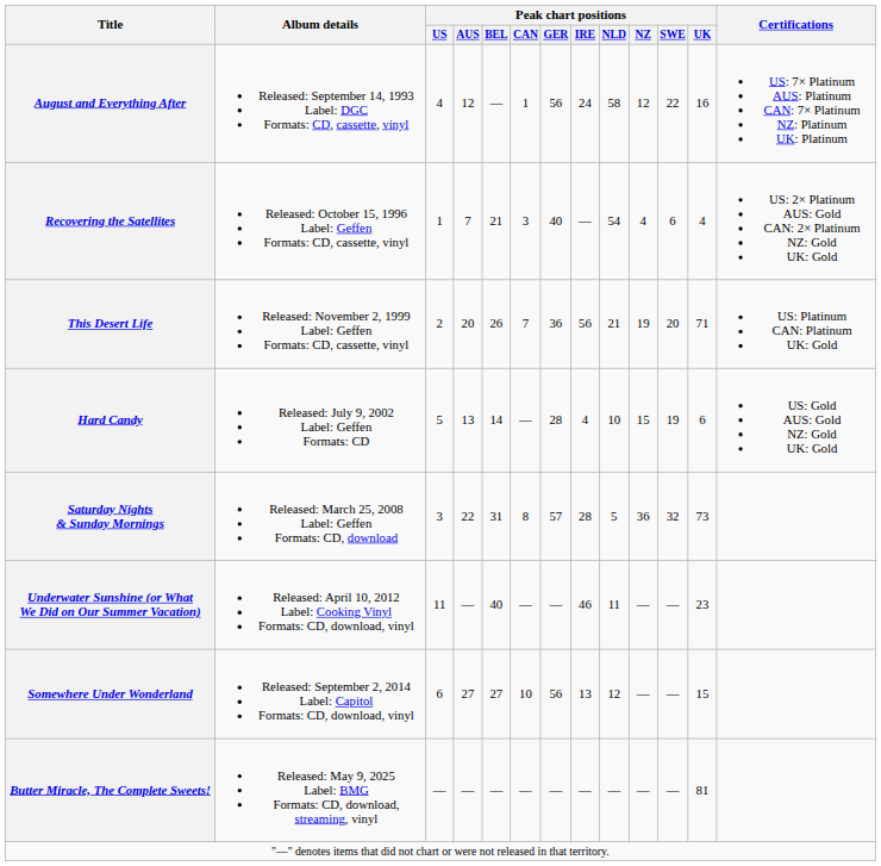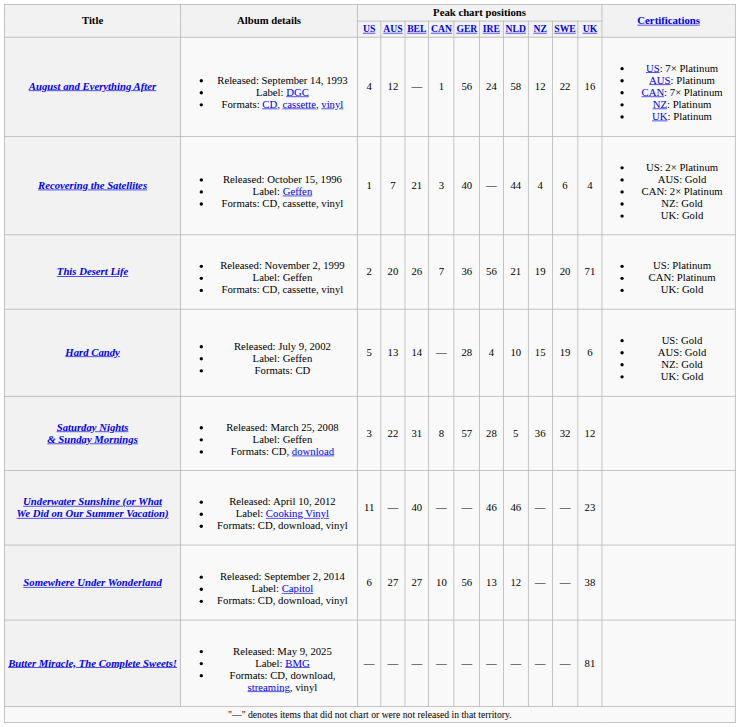Recovering the Satellites | Peak chart positions / NLD: 54 -> 44
Saturday Nights & Sunday Mornings | Peak chart positions / UK: 73 -> 12
Underwater Sunshine (or What We Did on Our Summer Vacation) | Peak chart positions / NLD: 11 -> 46
Somewhere Under Wonderland | Peak chart positions / UK: 15 -> 38
